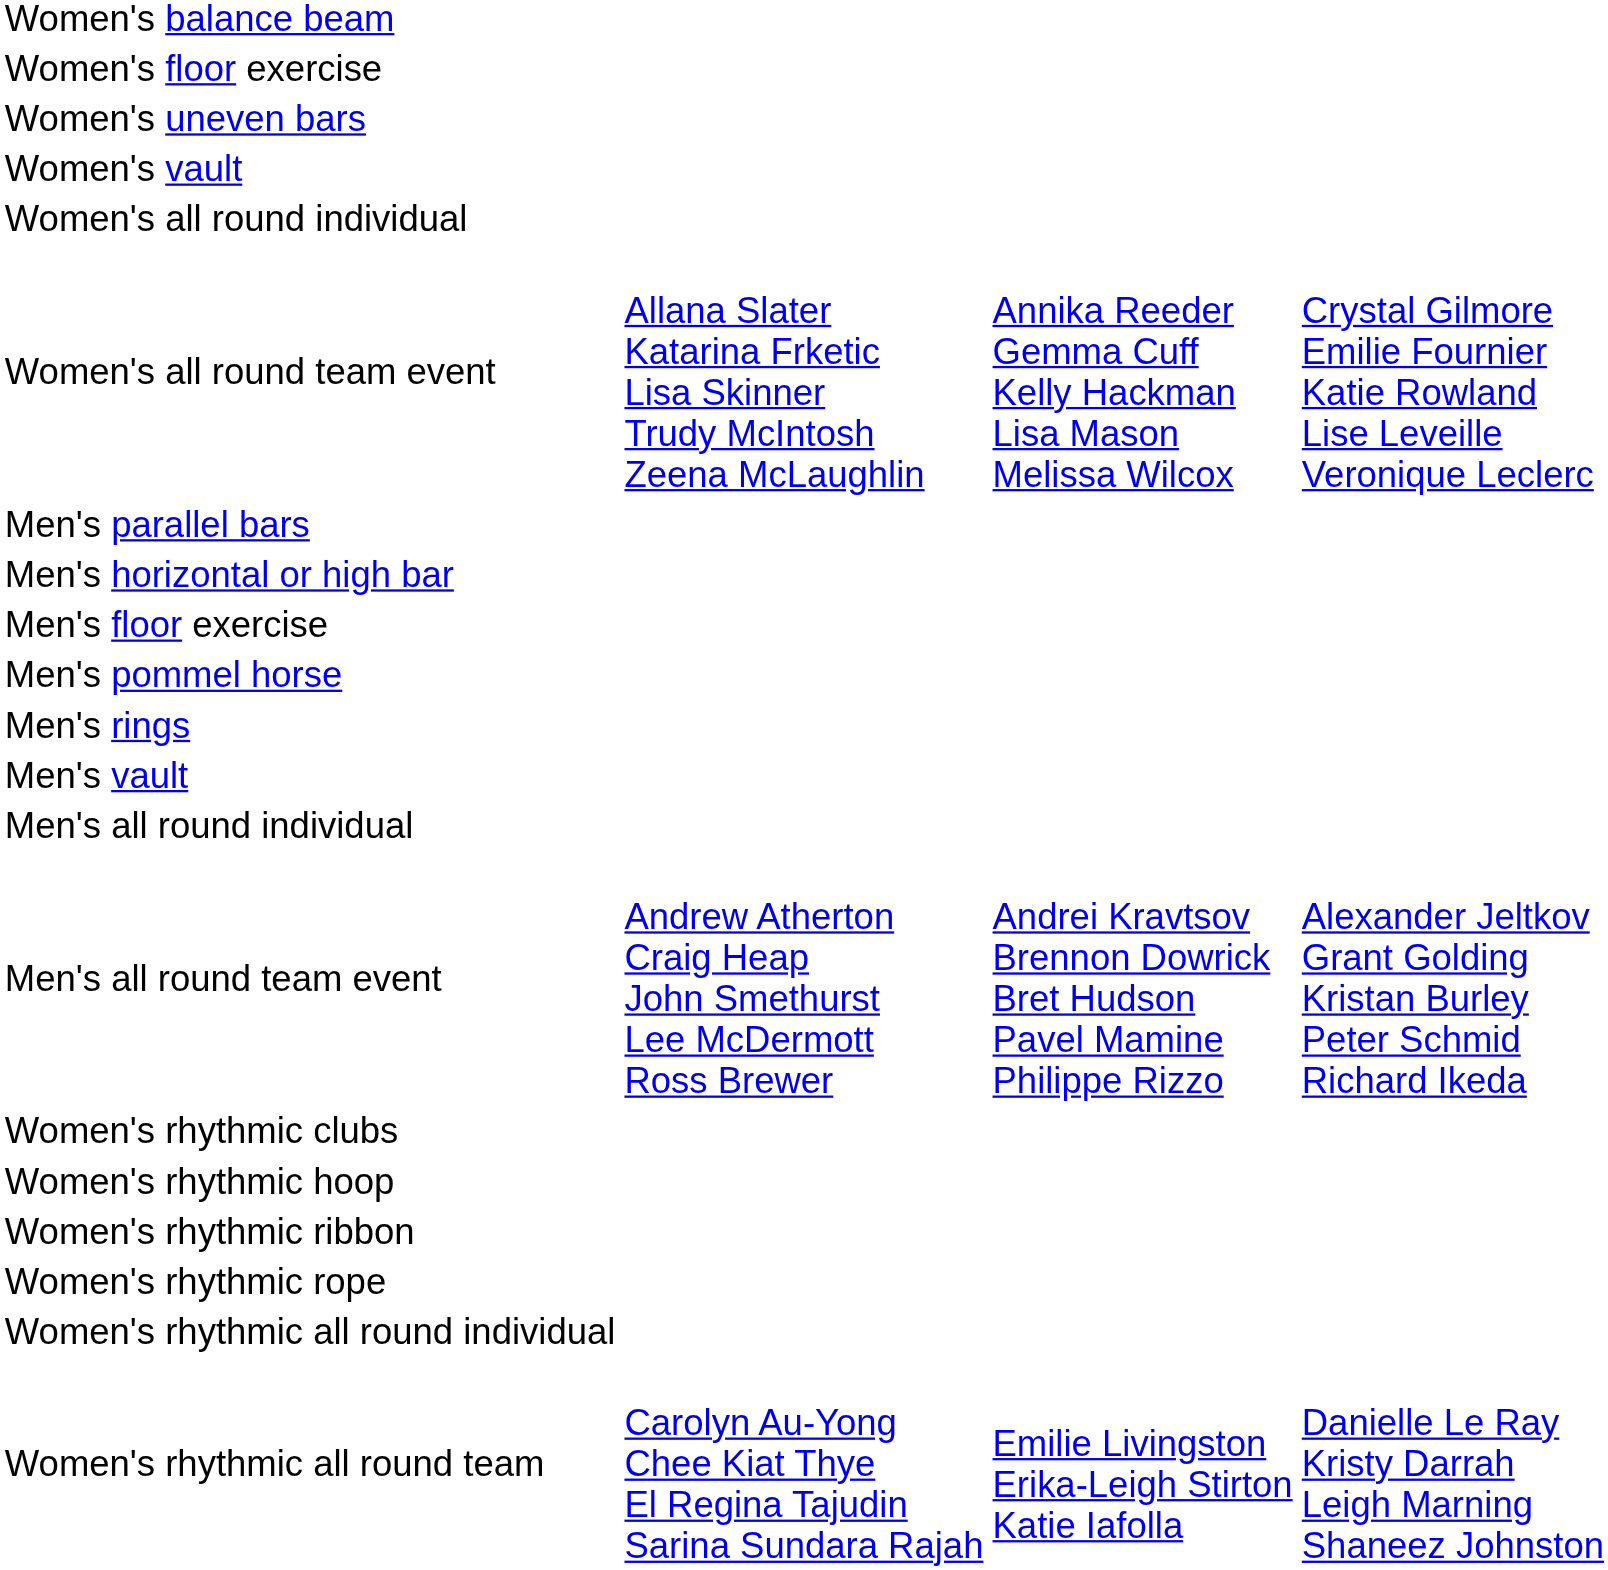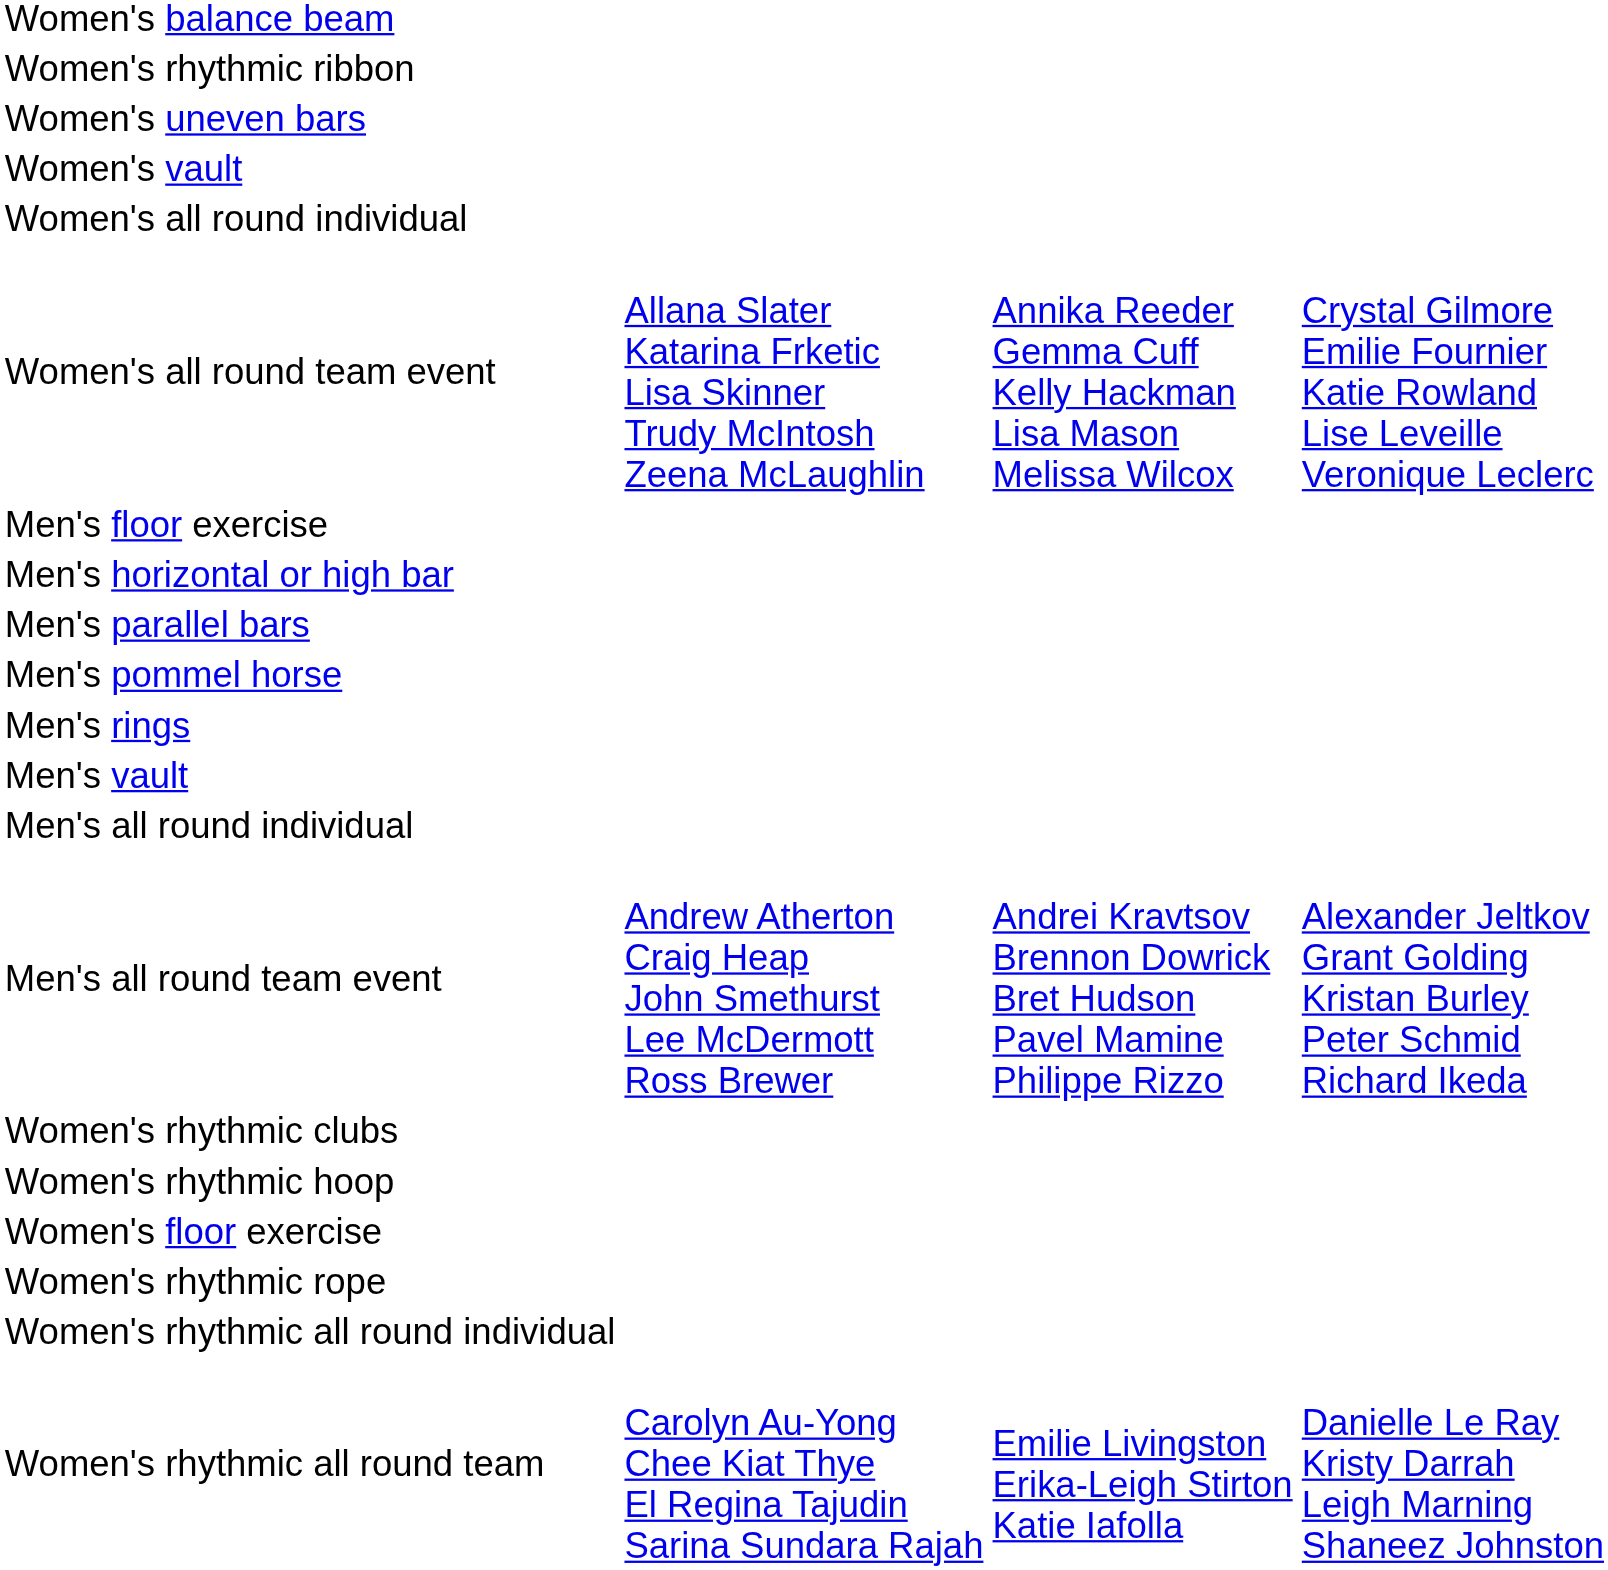rows swapped: Women's floor exercise <-> Women's rhythmic ribbon
rows swapped: Men's floor exercise <-> Men's parallel bars
